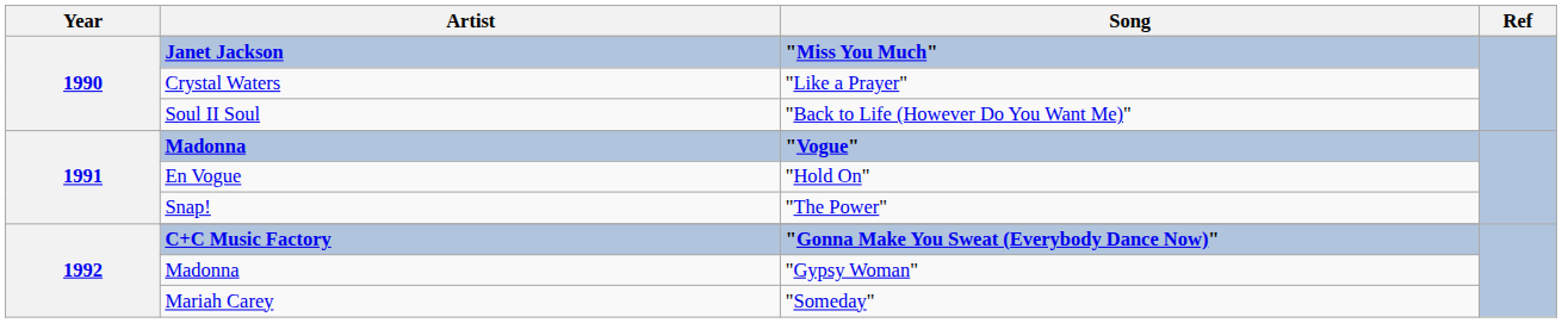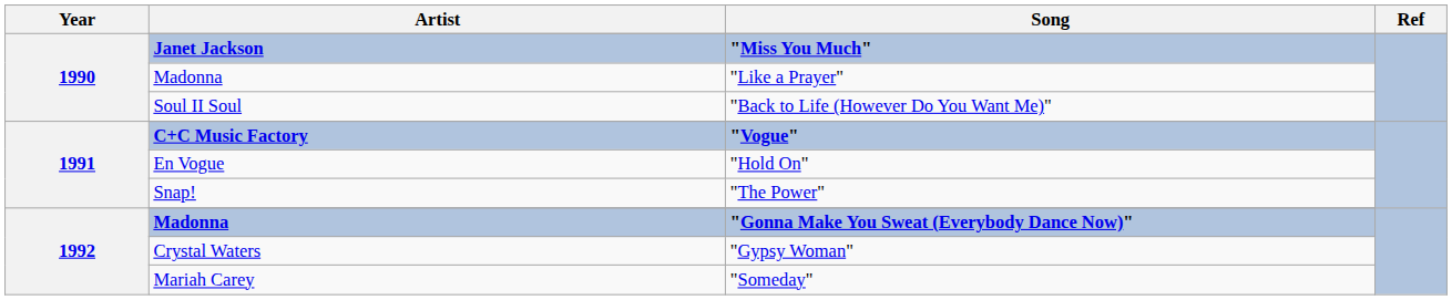"Like a Prayer" | Artist: Crystal Waters -> Madonna
"Vogue" | Artist: Madonna -> C+C Music Factory
"Gonna Make You Sweat (Everybody Dance Now)" | Artist: C+C Music Factory -> Madonna
"Gypsy Woman" | Artist: Madonna -> Crystal Waters
